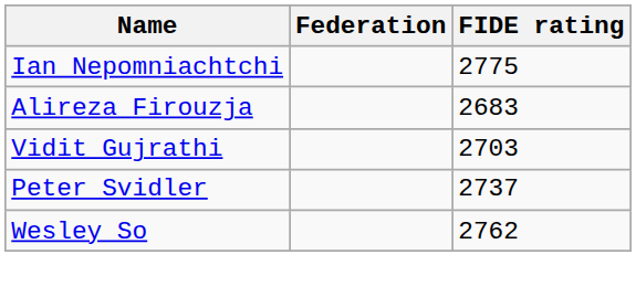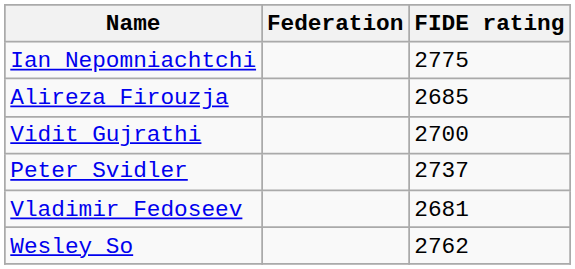Alireza Firouzja | FIDE rating: 2683 -> 2685
Vidit Gujrathi | FIDE rating: 2703 -> 2700
+ row: Vladimir Fedoseev | 2681
